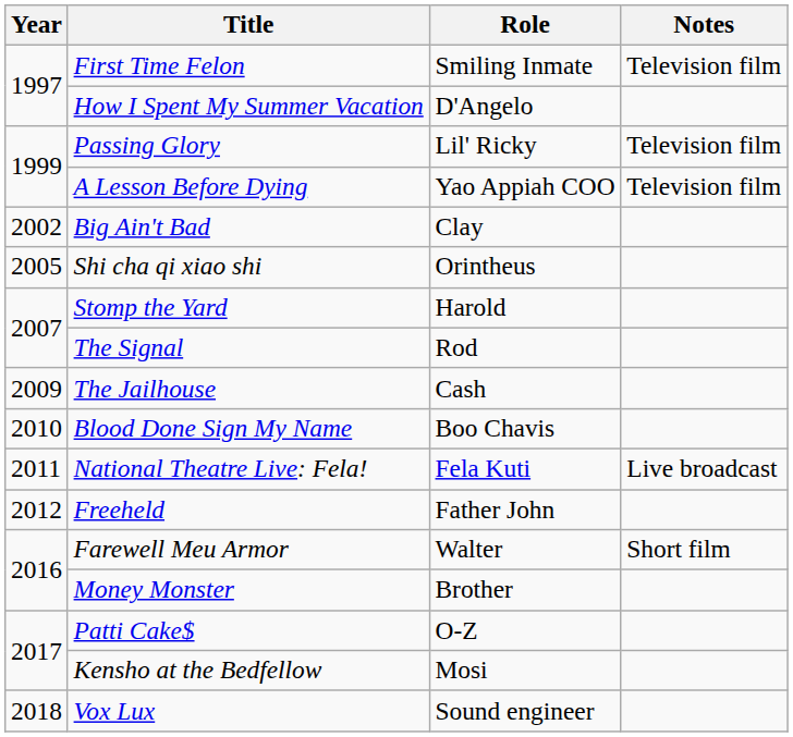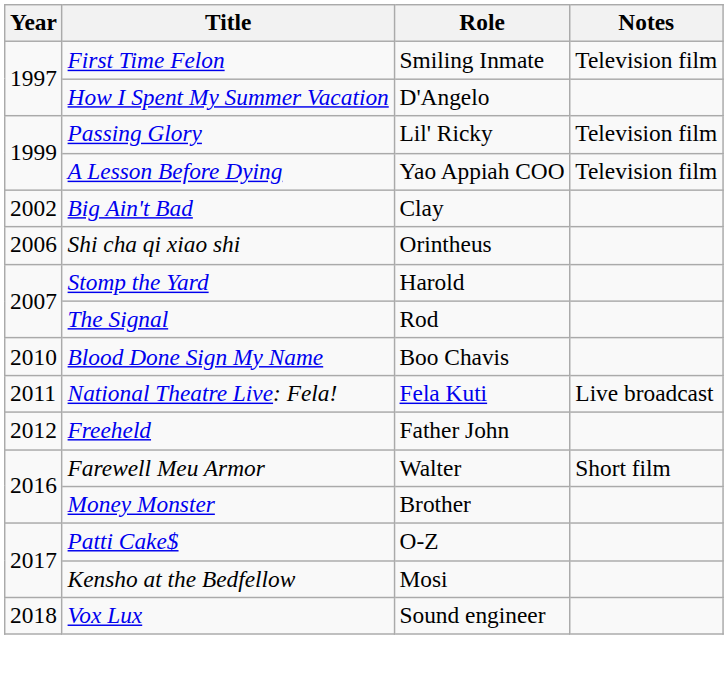Shi cha qi xiao shi | Year: 2005 -> 2006
- row: 2009 | The Jailhouse | Cash
